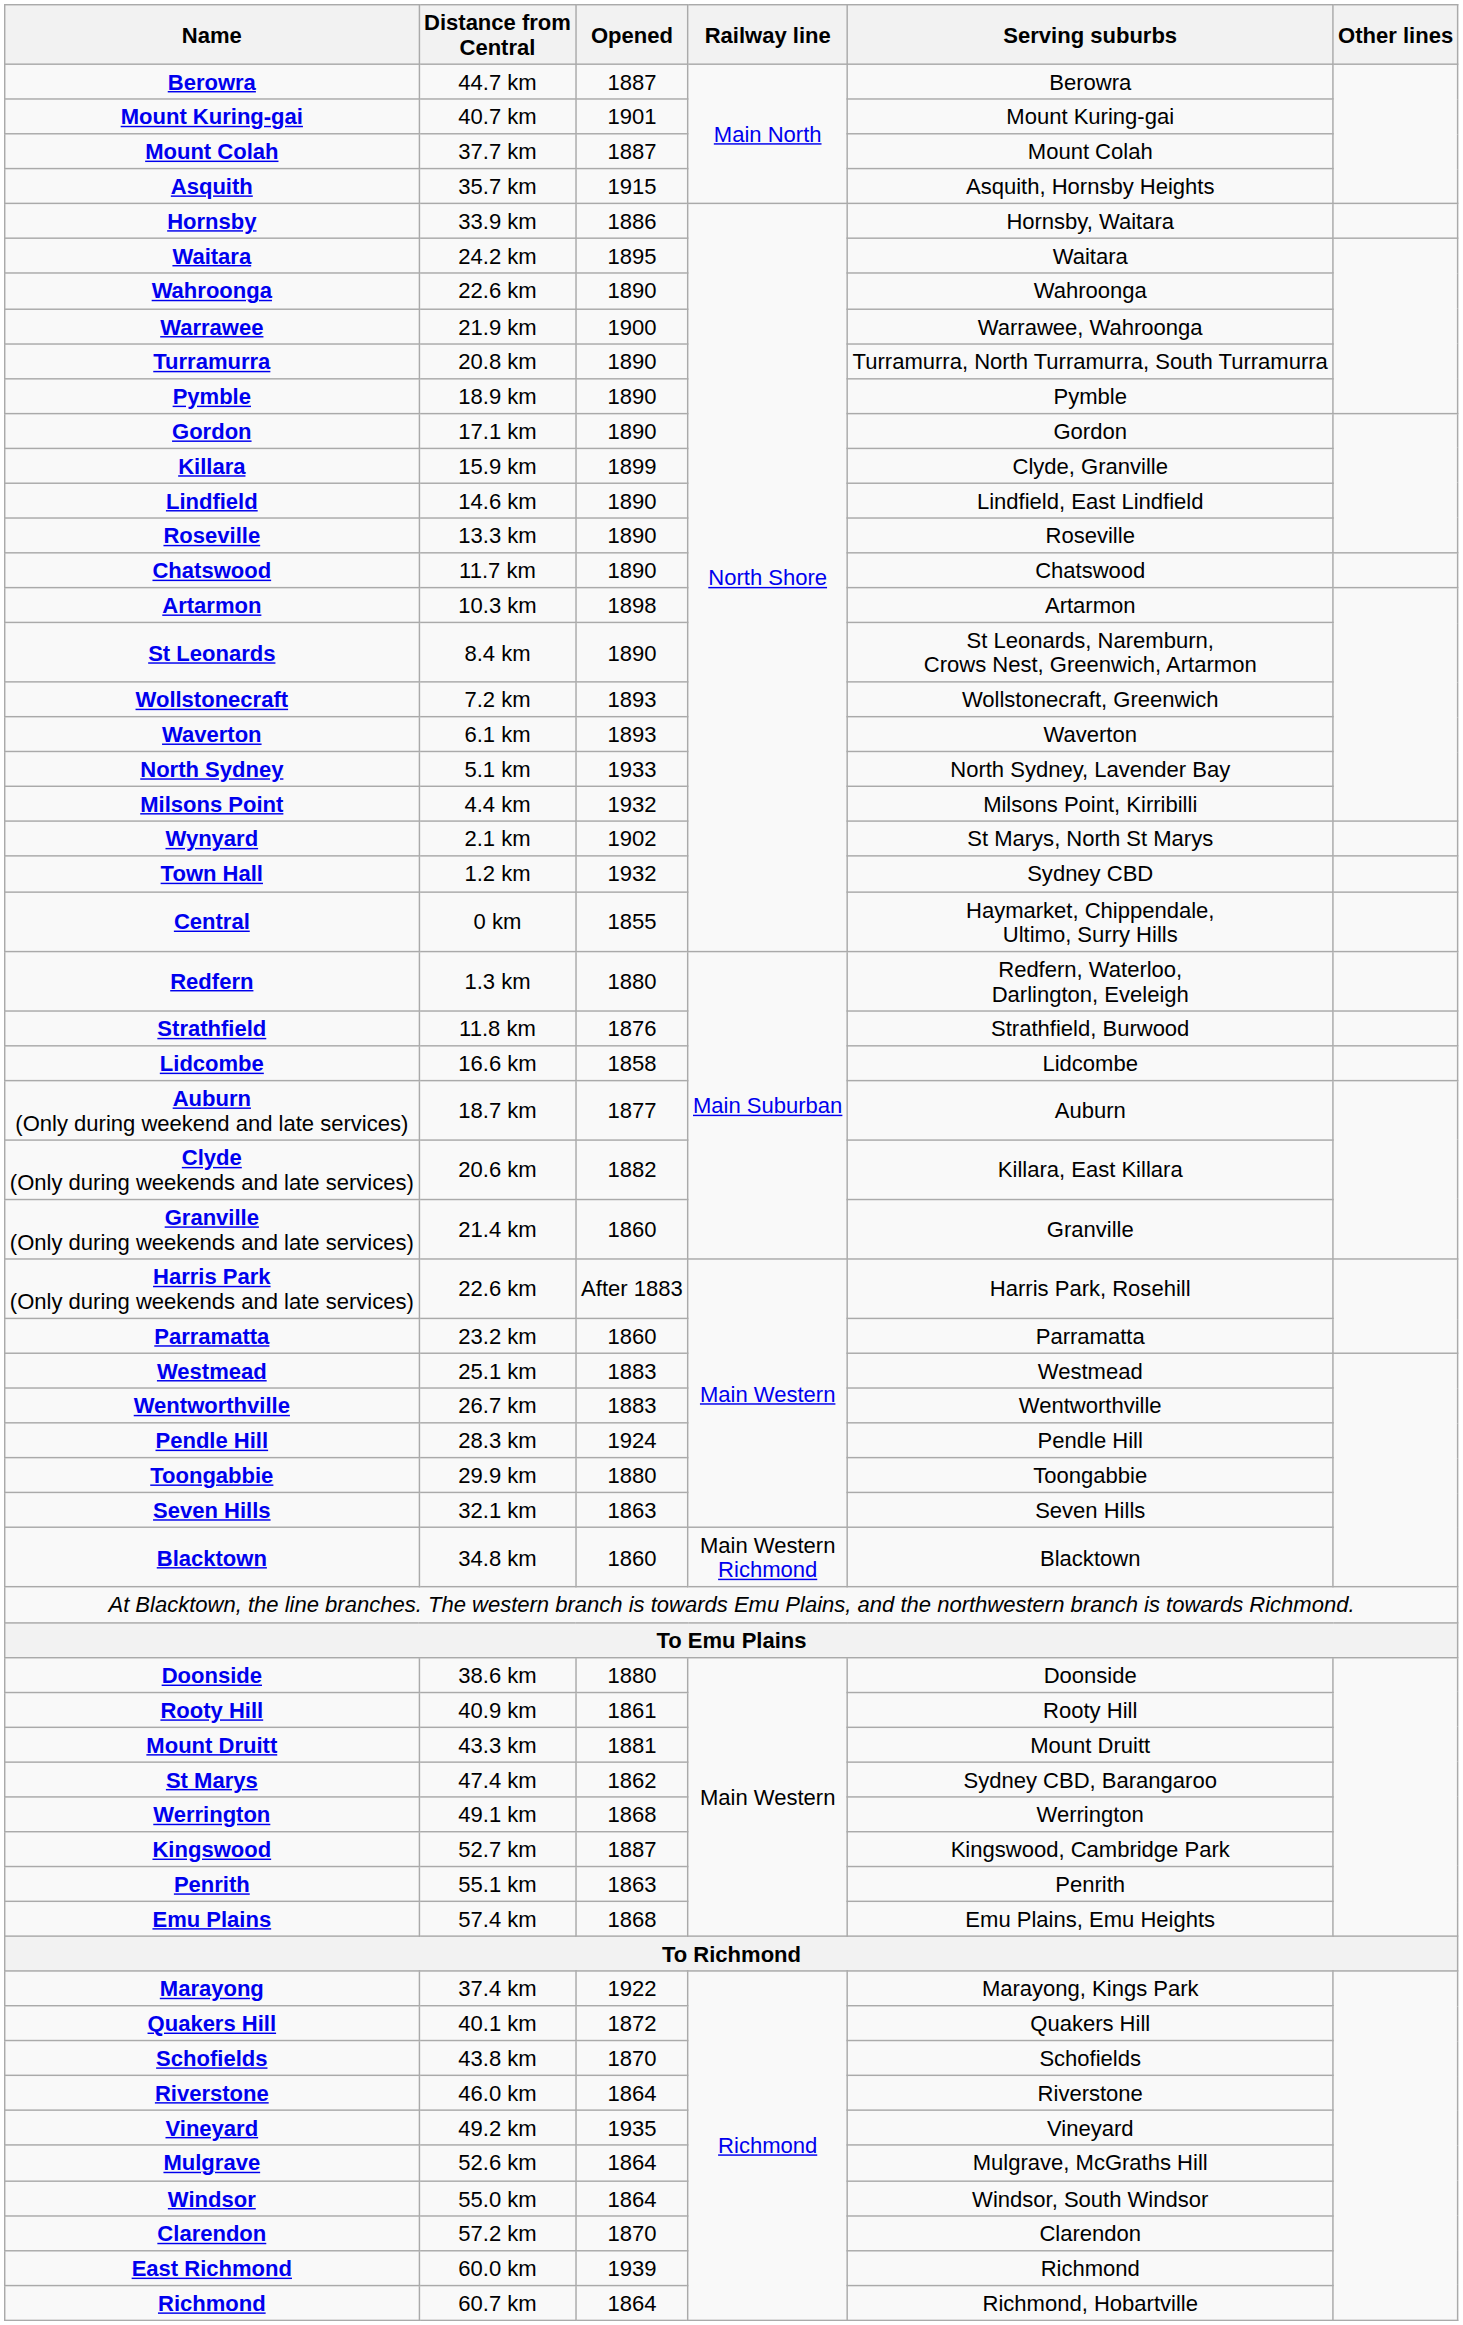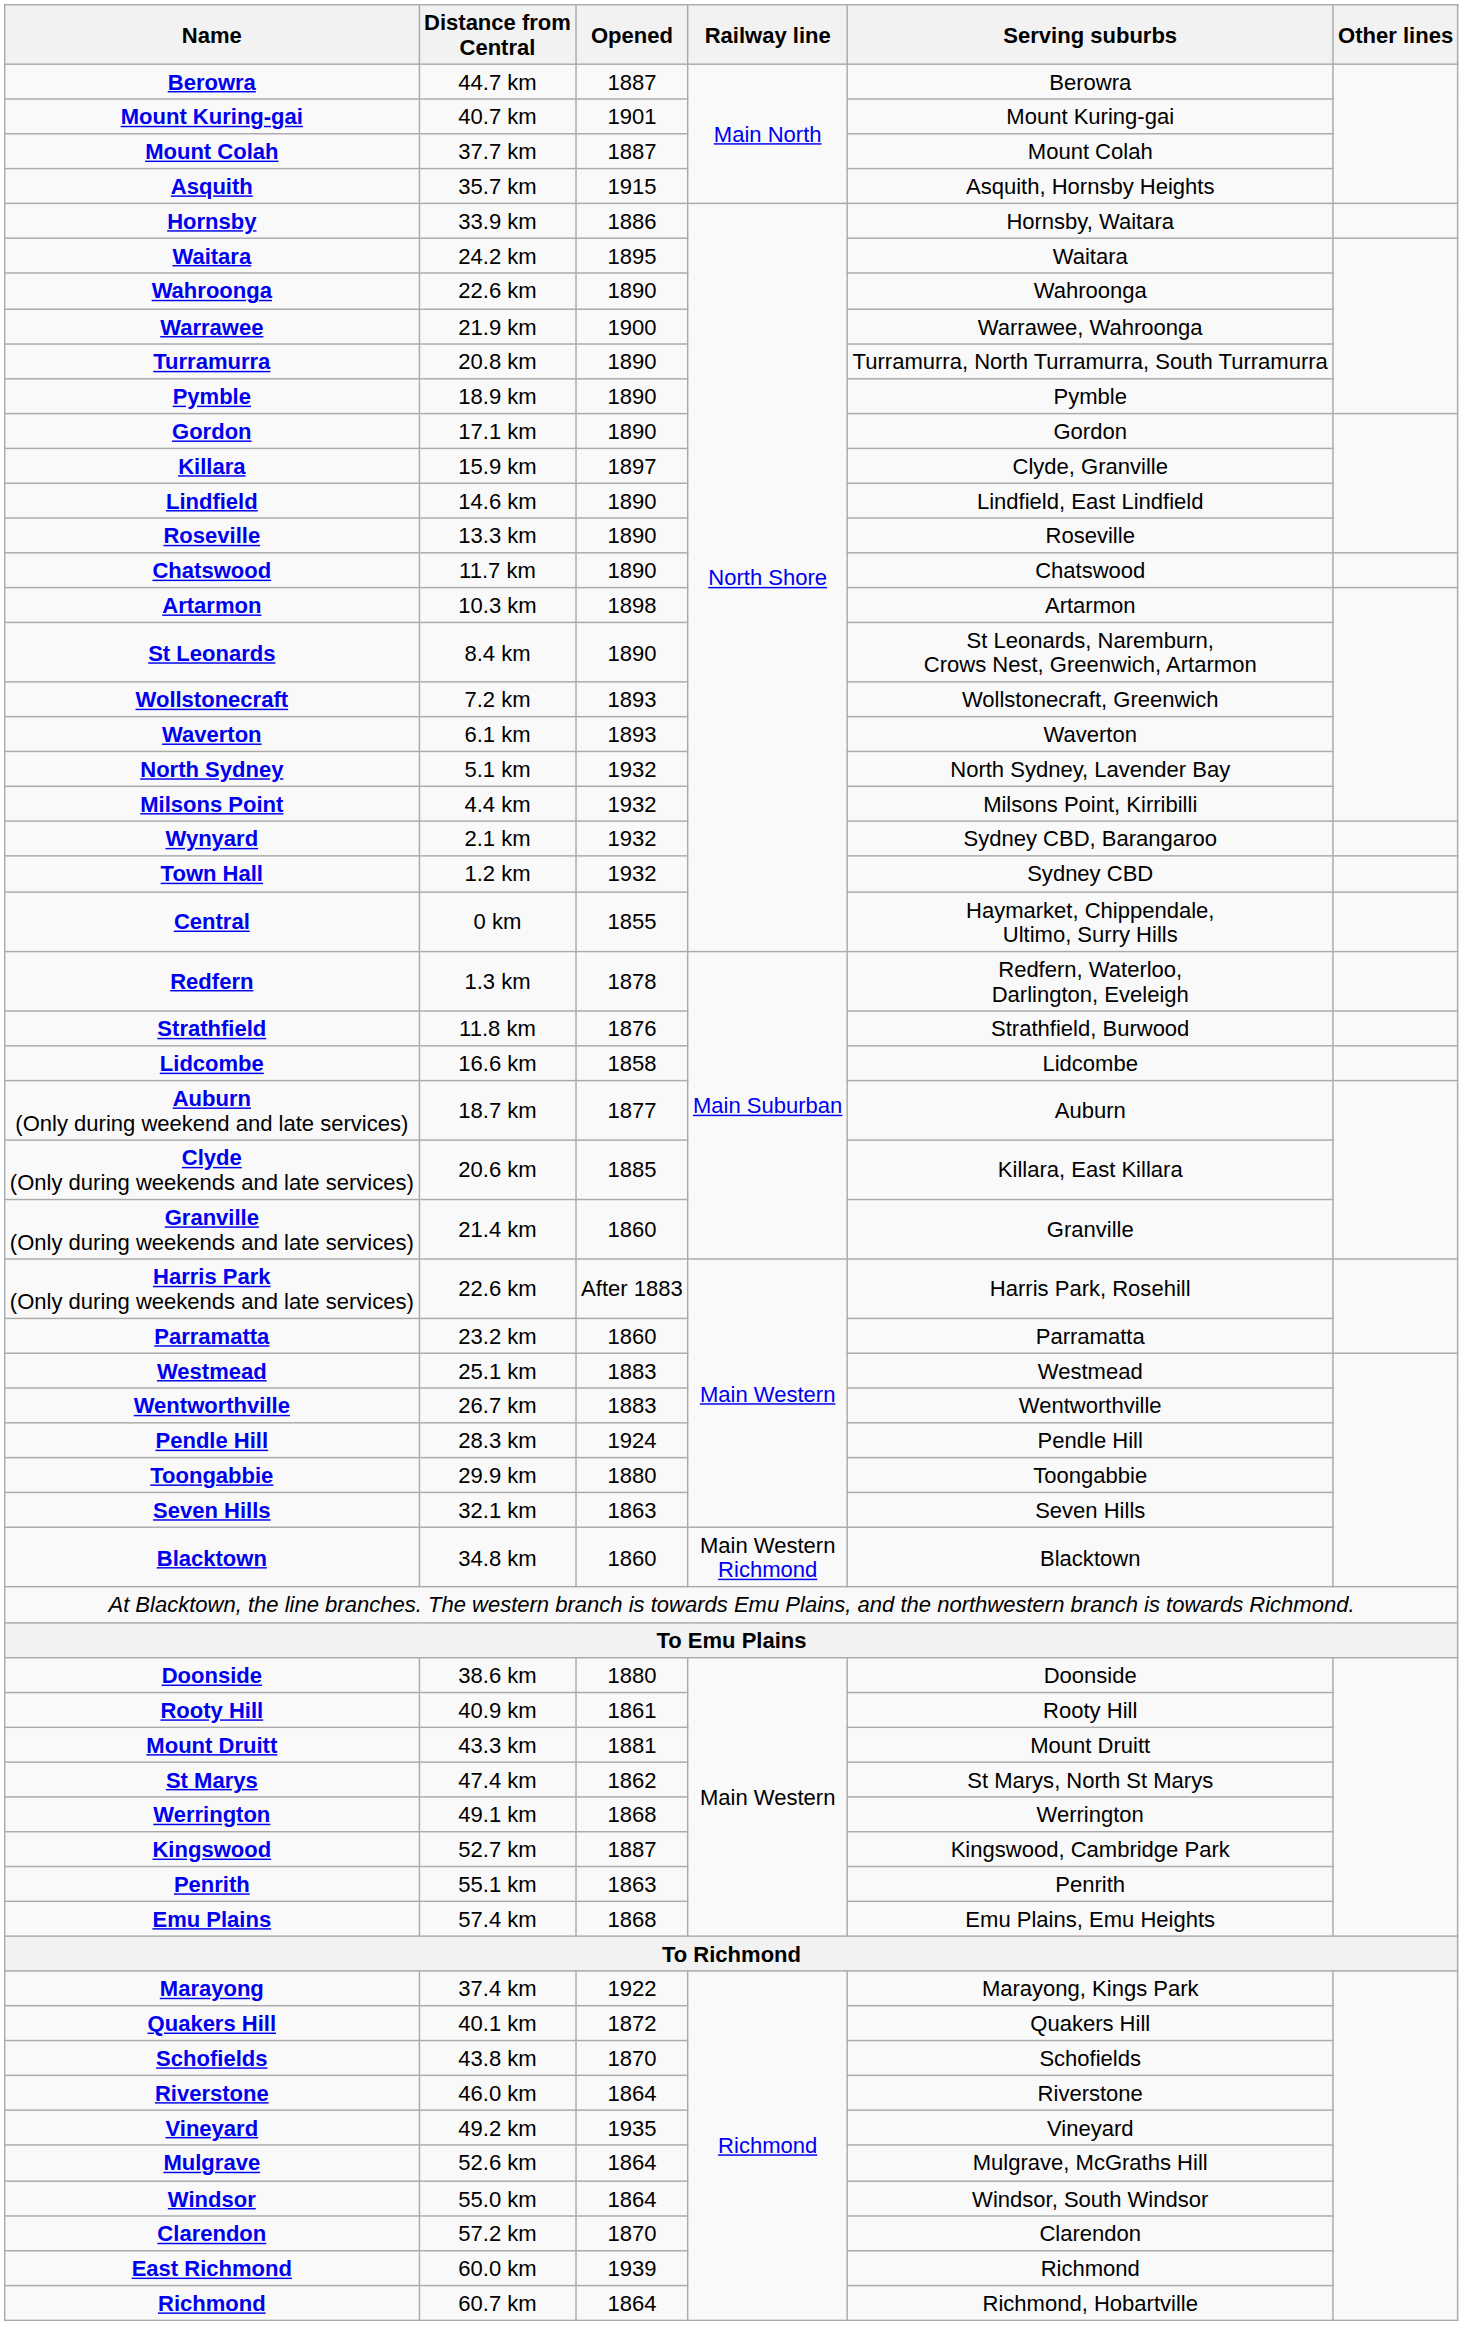Killara | Opened: 1899 -> 1897
North Sydney | Opened: 1933 -> 1932
Wynyard | Opened: 1902 -> 1932
Wynyard | Serving suburbs: St Marys, North St Marys -> Sydney CBD, Barangaroo
Redfern | Opened: 1880 -> 1878
Clyde (Only during weekends and late services) | Opened: 1882 -> 1885
St Marys | Serving suburbs: Sydney CBD, Barangaroo -> St Marys, North St Marys
